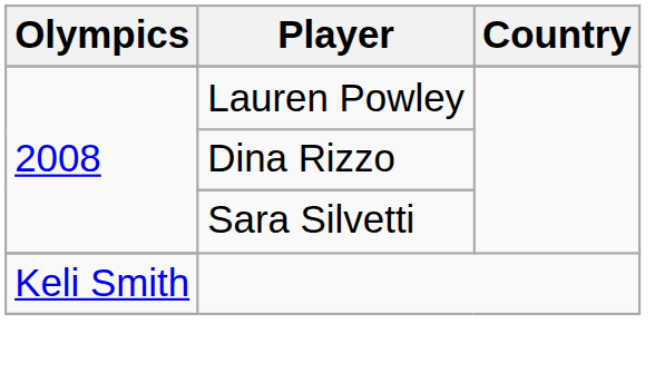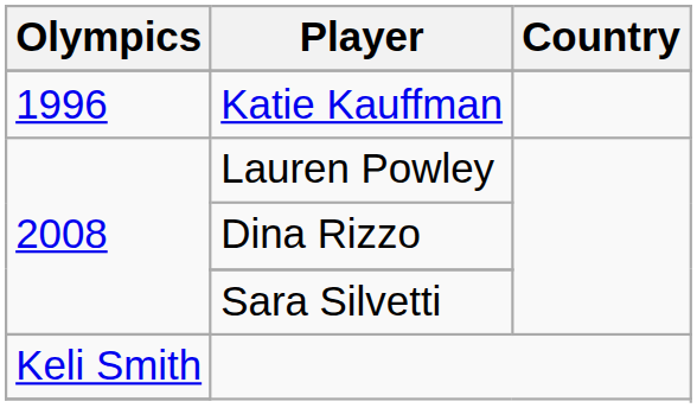+ row: 1996 | Katie Kauffman
